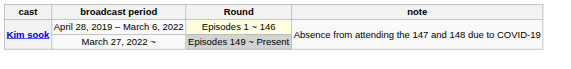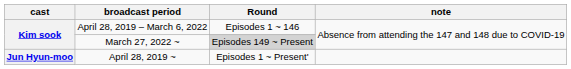April 28, 2019 – March 6, 2022 | Round: lightyellow background -> no background
+ row: Jun Hyun-moo | April 28, 2019 ~ | Episodes 1 ~ Present'
